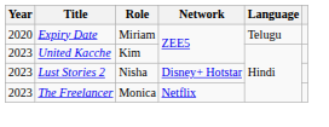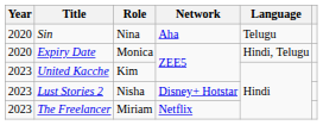+ row: 2020 | Sin | Nina | Aha | Telugu
Expiry Date | Role: Miriam -> Monica
Expiry Date | Language: Telugu -> Hindi, Telugu
The Freelancer | Role: Monica -> Miriam
